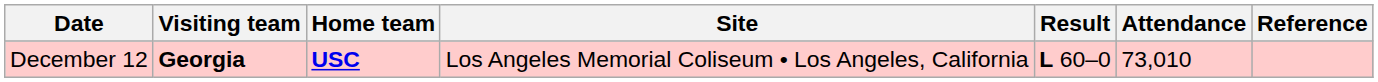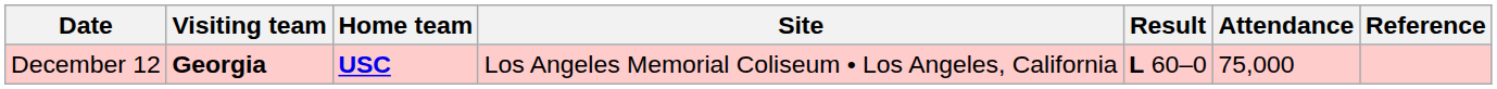December 12 | Attendance: 73,010 -> 75,000
